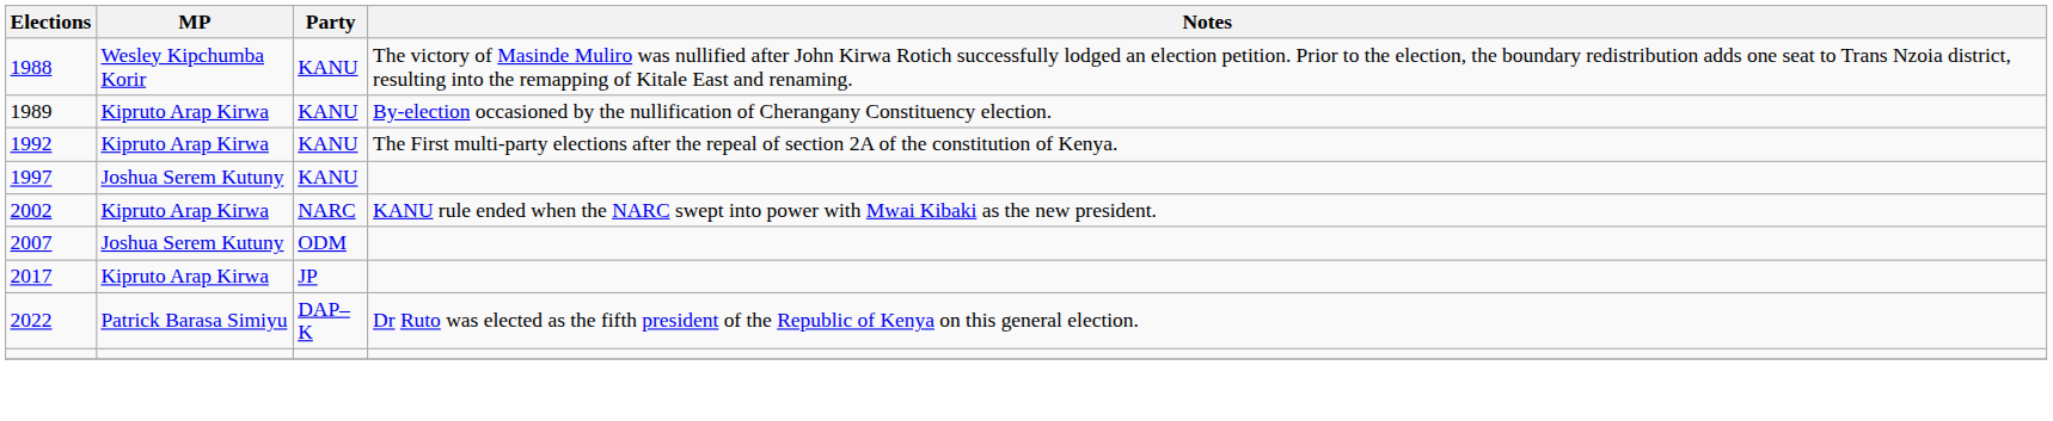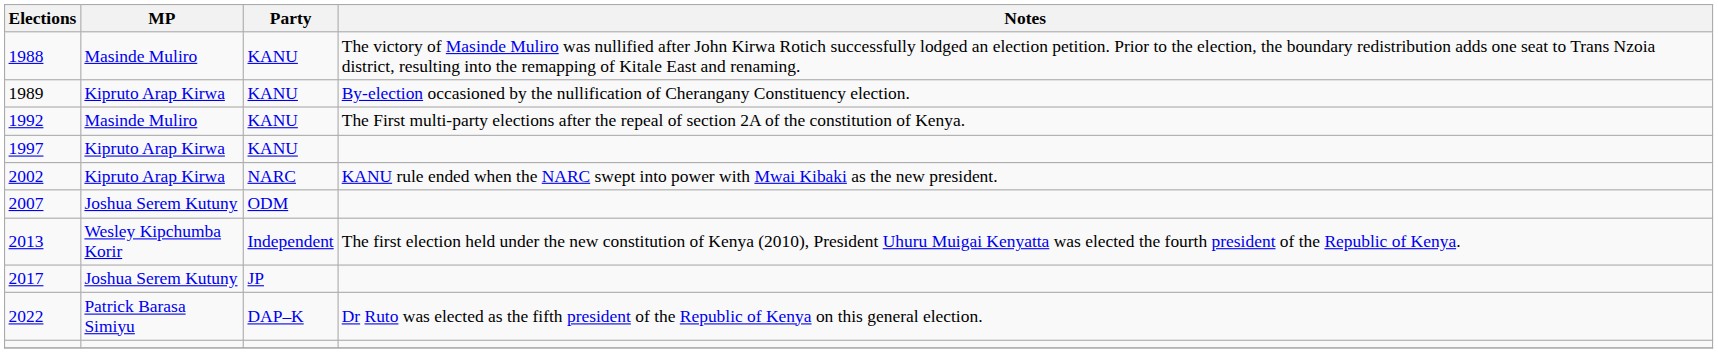1988 | MP: Wesley Kipchumba Korir -> Masinde Muliro
1992 | MP: Kipruto Arap Kirwa -> Masinde Muliro
1997 | MP: Joshua Serem Kutuny -> Kipruto Arap Kirwa
+ row: 2013 | Wesley Kipchumba Korir | Independent | The first election held under the new constitution of Kenya (2010), President Uhuru Muigai Kenyatta was elected the fourth president of the Republic of Kenya.
2017 | MP: Kipruto Arap Kirwa -> Joshua Serem Kutuny
